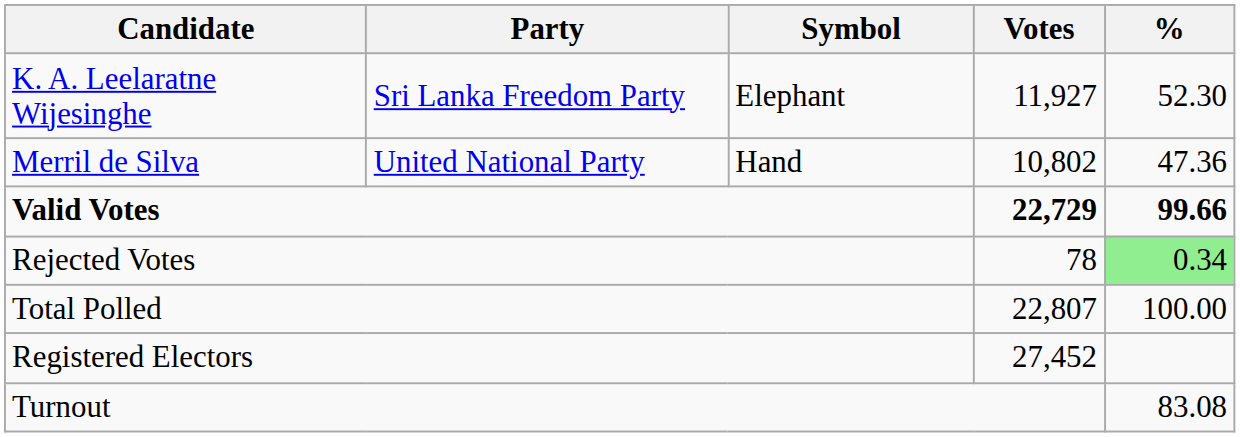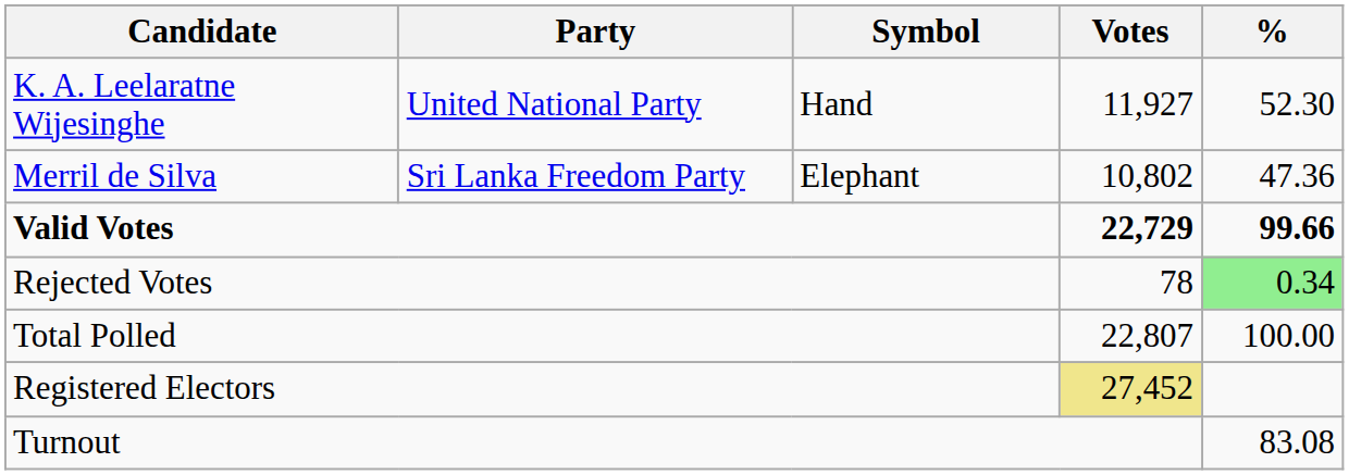K. A. Leelaratne Wijesinghe | Party: Sri Lanka Freedom Party -> United National Party
K. A. Leelaratne Wijesinghe | Symbol: Elephant -> Hand
Merril de Silva | Party: United National Party -> Sri Lanka Freedom Party
Merril de Silva | Symbol: Hand -> Elephant
Registered Electors | Votes: no background -> khaki background
